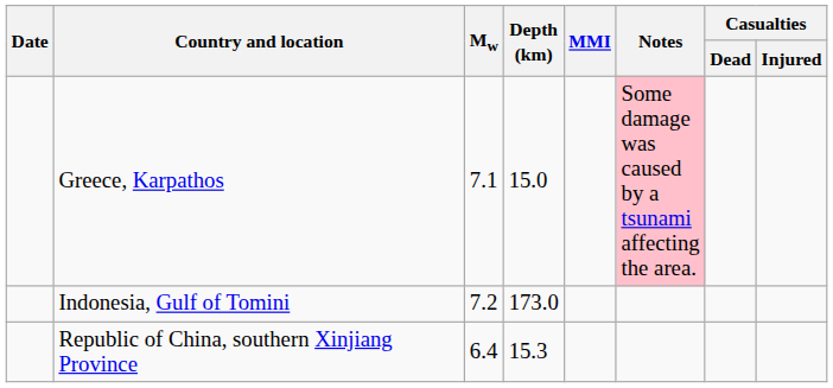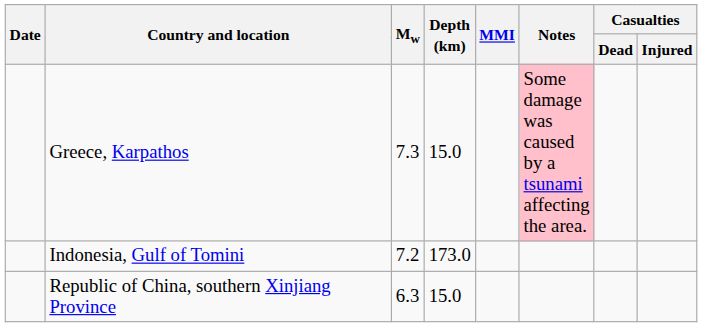Greece, Karpathos | Mw: 7.1 -> 7.3
Republic of China, southern Xinjiang Province | Mw: 6.4 -> 6.3
Republic of China, southern Xinjiang Province | Depth (km): 15.3 -> 15.0
